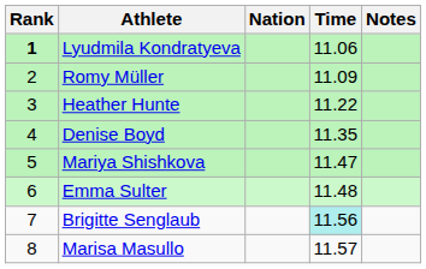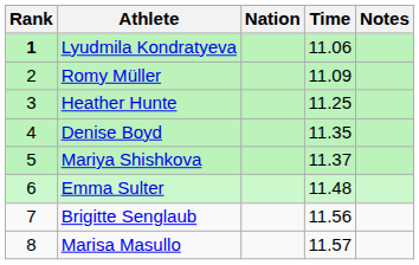Heather Hunte | Time: 11.22 -> 11.25
Mariya Shishkova | Time: 11.47 -> 11.37
Brigitte Senglaub | Time: paleturquoise background -> no background
